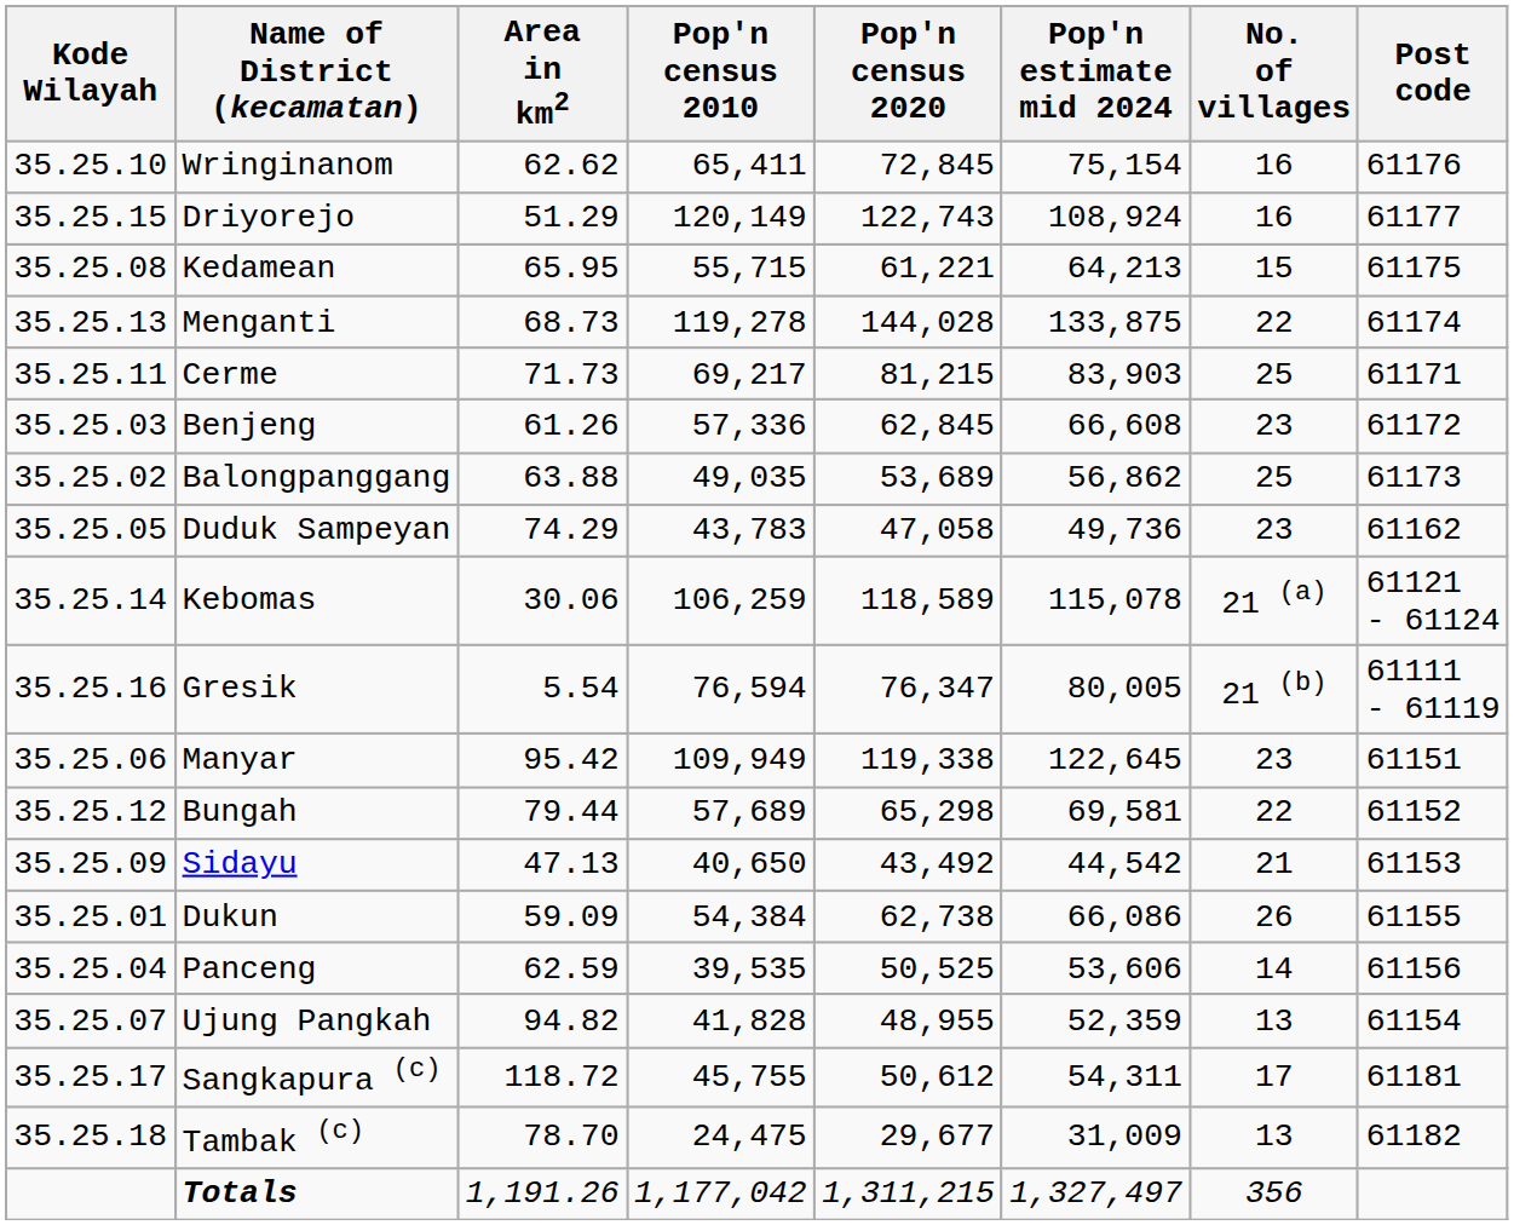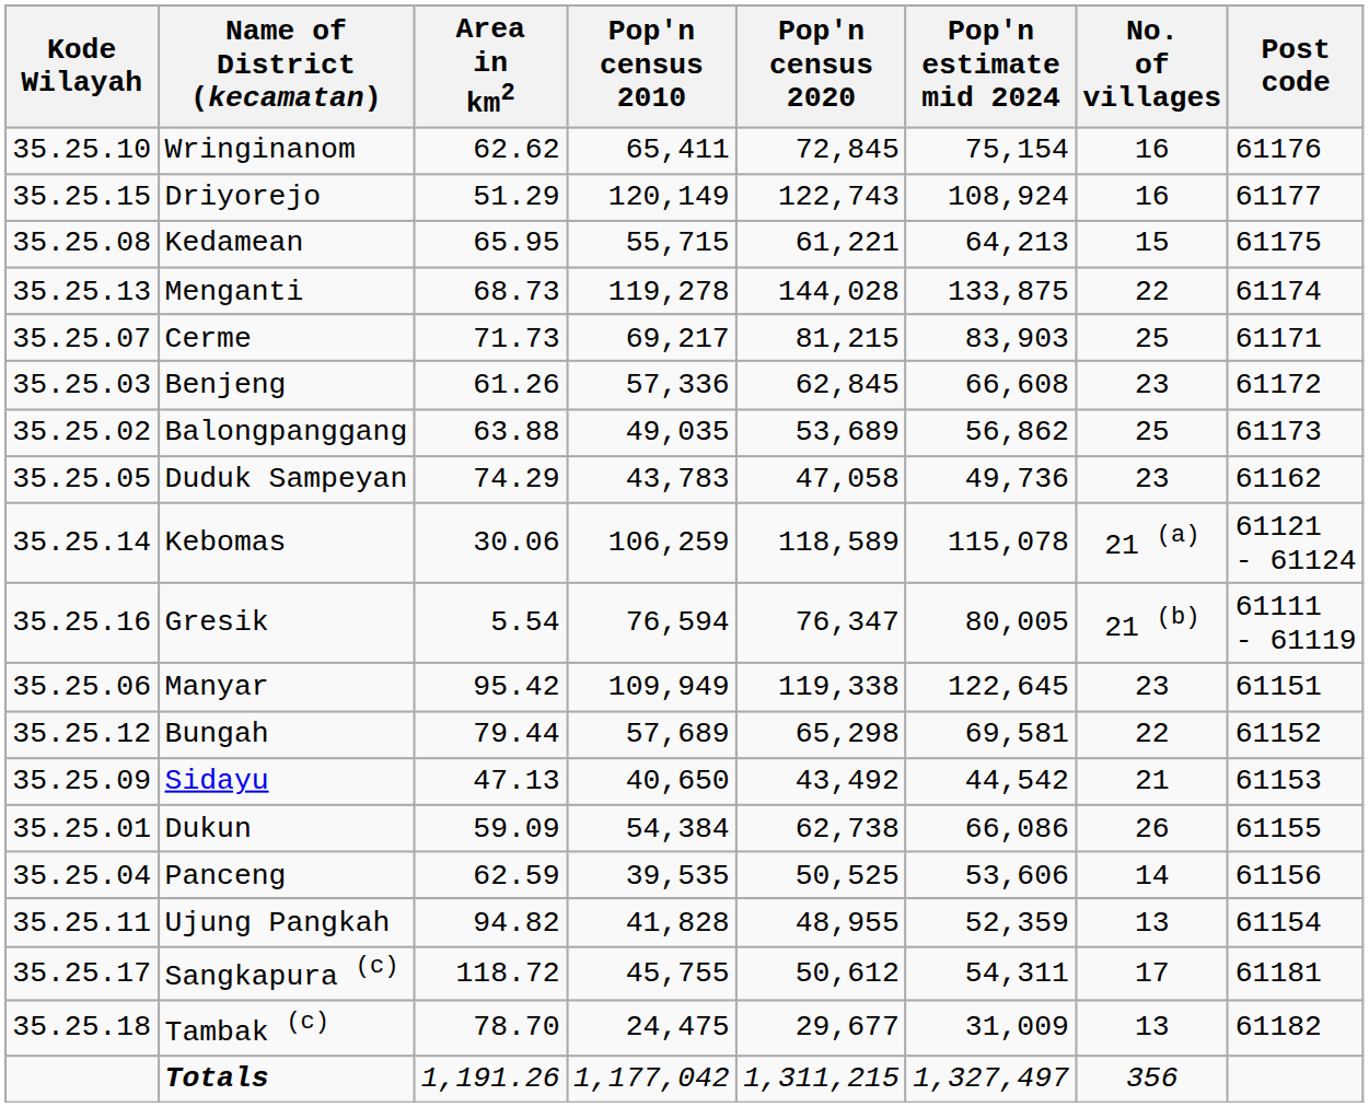Cerme | Kode Wilayah: 35.25.11 -> 35.25.07
Ujung Pangkah | Kode Wilayah: 35.25.07 -> 35.25.11
